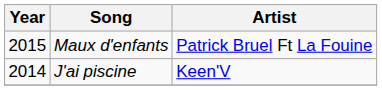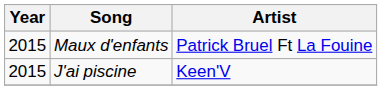J'ai piscine | Year: 2014 -> 2015
